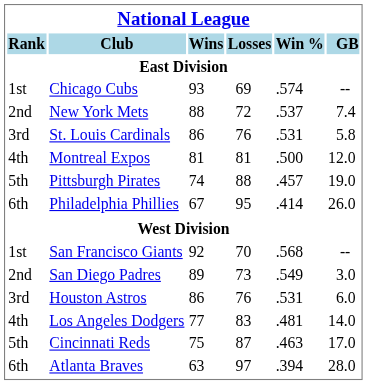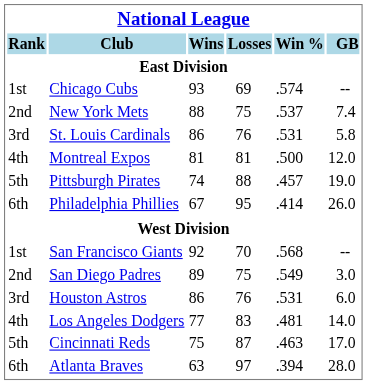New York Mets | Losses: 72 -> 75
San Diego Padres | Losses: 73 -> 75
